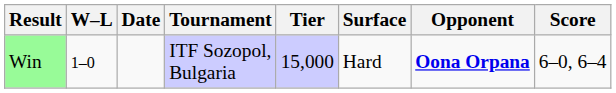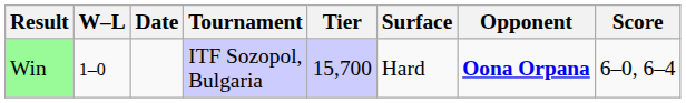Win | Tier: 15,000 -> 15,700
